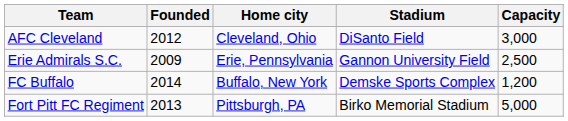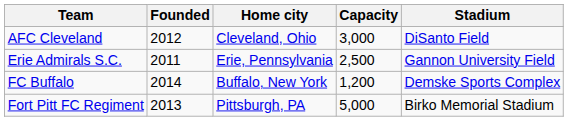columns swapped: Stadium <-> Capacity
Erie Admirals S.C. | Founded: 2009 -> 2011
